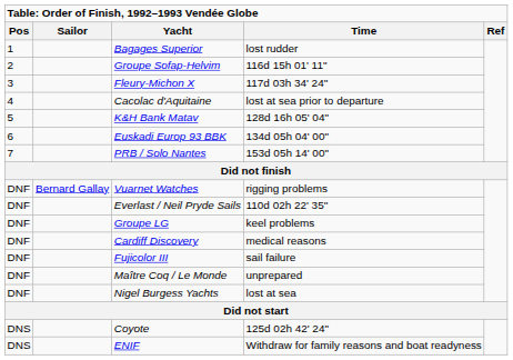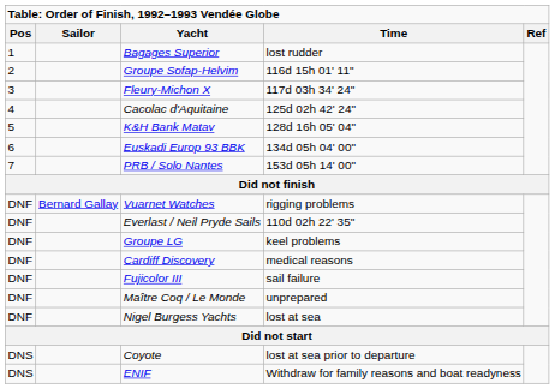Cacolac d'Aquitaine | Time: lost at sea prior to departure -> 125d 02h 42' 24"
Coyote | Time: 125d 02h 42' 24" -> lost at sea prior to departure
